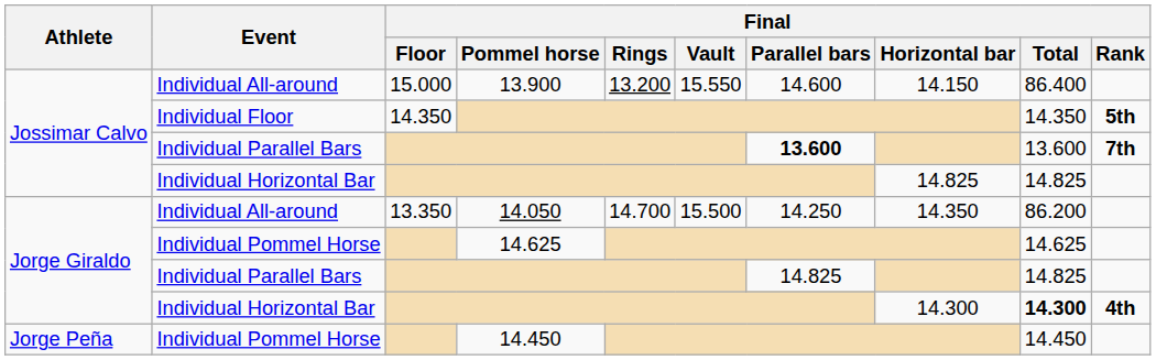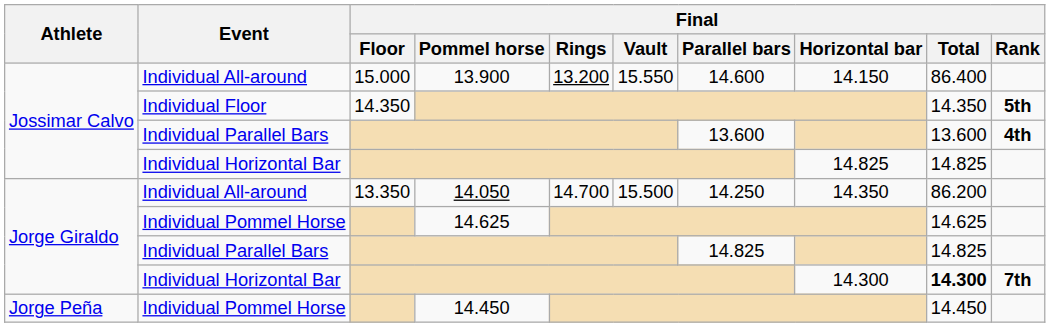Jossimar Calvo / Individual Parallel Bars | Final / Parallel bars: bold -> normal
Jossimar Calvo / Individual Parallel Bars | Final / Rank: 7th -> 4th
Jorge Giraldo / Individual Horizontal Bar | Final / Rank: 4th -> 7th
